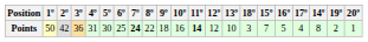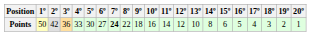columns swapped: 14º <-> 18º
Points | 4º: 31 -> 33
Points | 6º: 25 -> 27
Points | 11º: bold -> normal
Points | 15º: 7 -> 6
